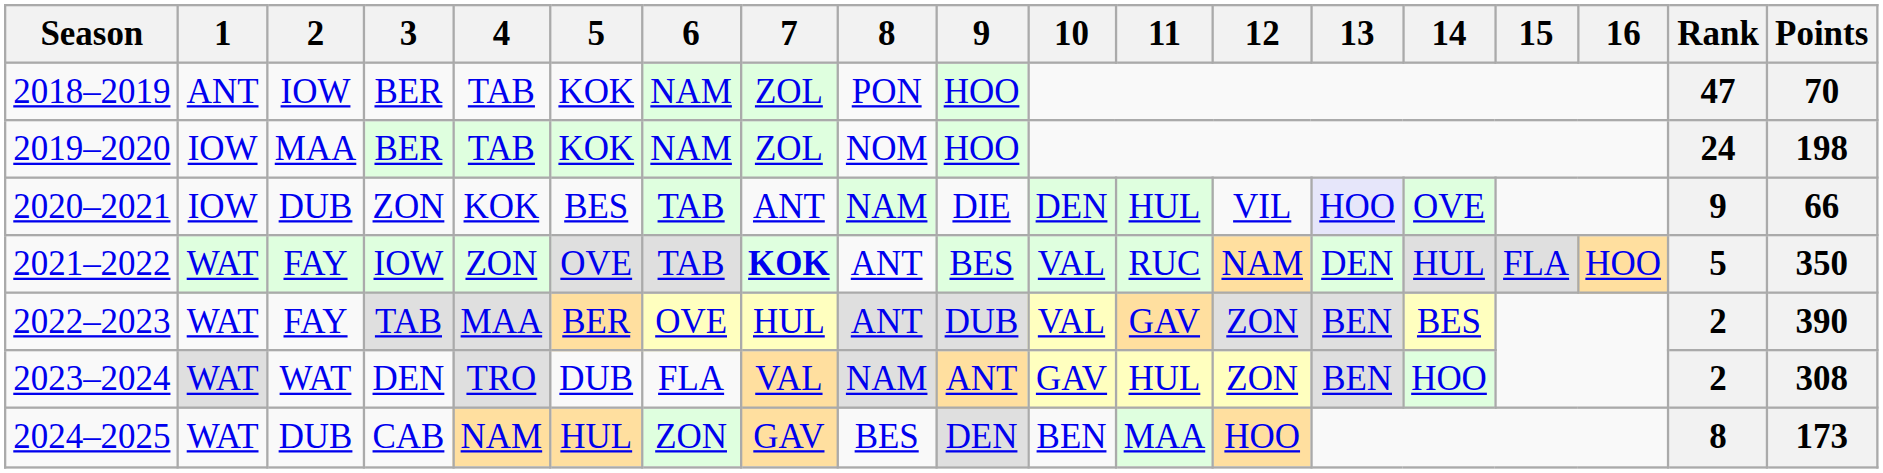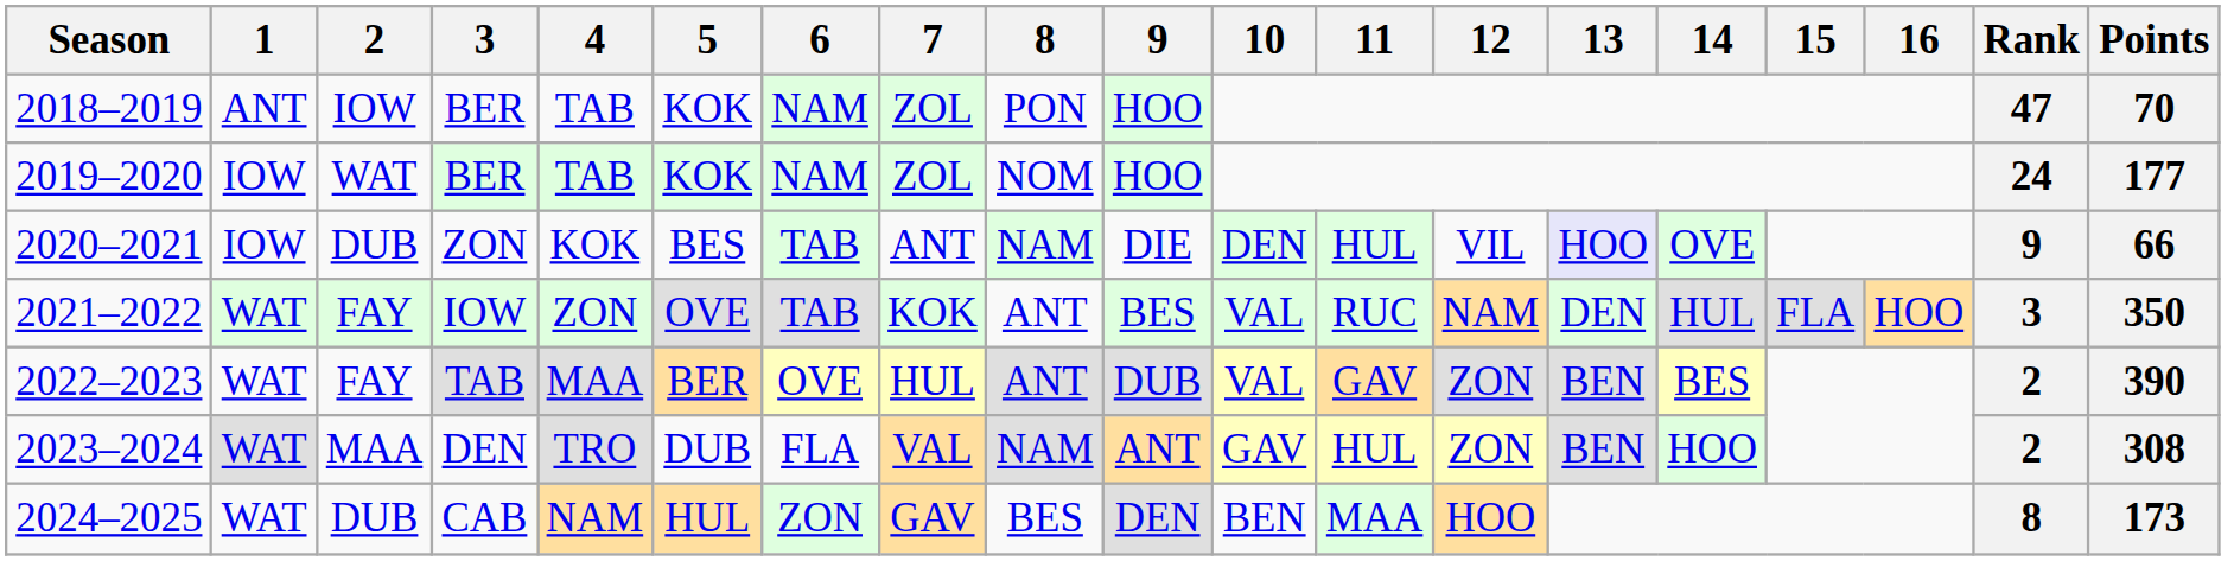2019–2020 | 2: MAA -> WAT
2019–2020 | Points: 198 -> 177
2021–2022 | 7: bold -> normal
2021–2022 | Rank: 5 -> 3
2023–2024 | 2: WAT -> MAA
